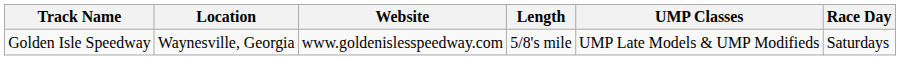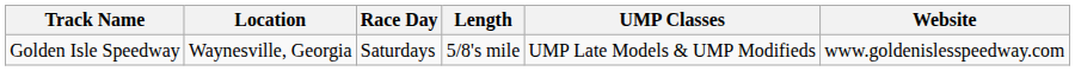columns swapped: Race Day <-> Website
